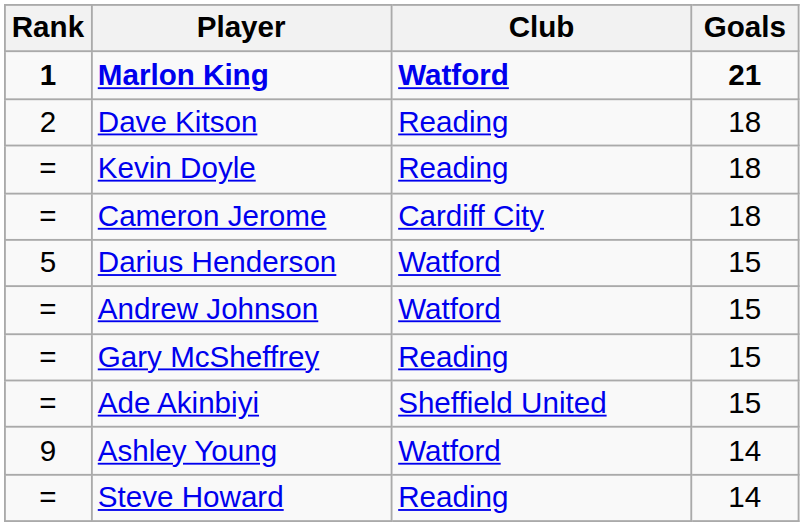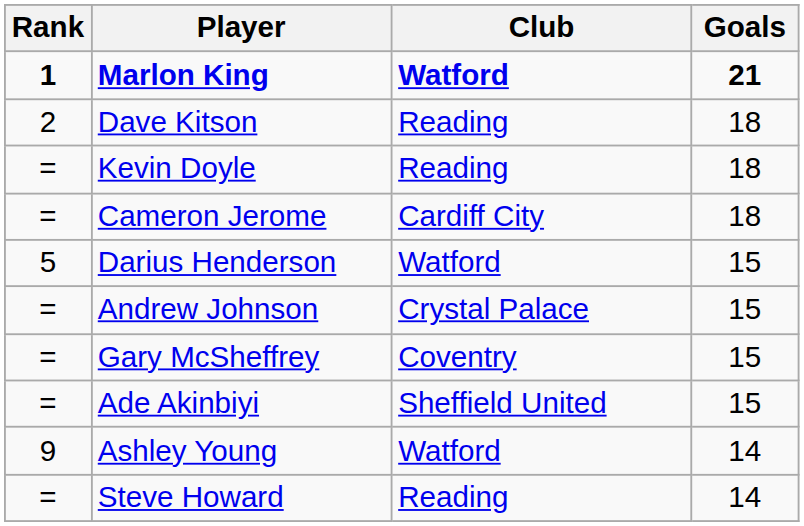Andrew Johnson | Club: Watford -> Crystal Palace
Gary McSheffrey | Club: Reading -> Coventry
